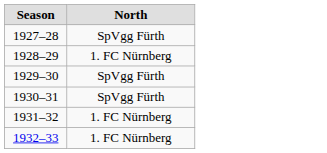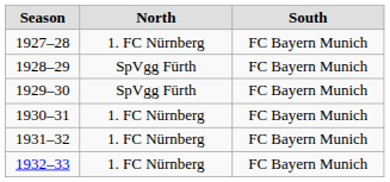+ column: South | FC Bayern Munich | FC Bayern Munich | FC Bayern Munich | FC Bayern Munich | FC Bayern Munich | FC Bayern Munich
1927–28 | North: SpVgg Fürth -> 1. FC Nürnberg
1928–29 | North: 1. FC Nürnberg -> SpVgg Fürth
1930–31 | North: SpVgg Fürth -> 1. FC Nürnberg
